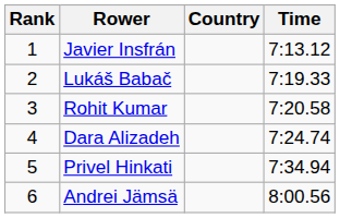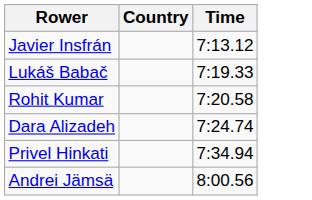- column: Rank | 1 | 2 | 3 | 4 | 5 | 6
